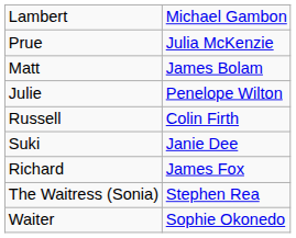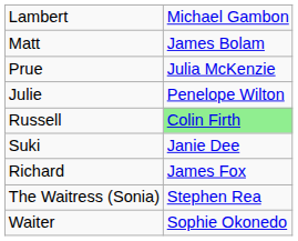rows swapped: Matt <-> Prue
Russell | column 2: no background -> lightgreen background
